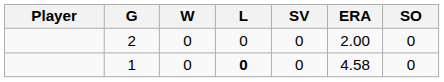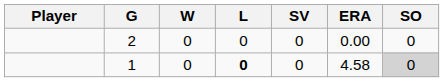2 | ERA: 2.00 -> 0.00
1 | SO: no background -> lightgrey background
